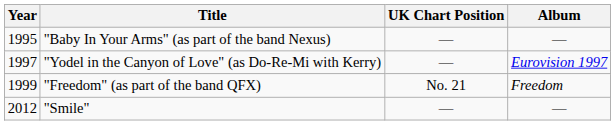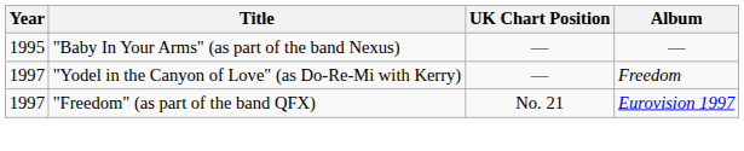"Yodel in the Canyon of Love" (as Do-Re-Mi with Kerry) | Album: Eurovision 1997 -> Freedom
"Freedom" (as part of the band QFX) | Year: 1999 -> 1997
"Freedom" (as part of the band QFX) | Album: Freedom -> Eurovision 1997
- row: 2012 | "Smile" | — | —
